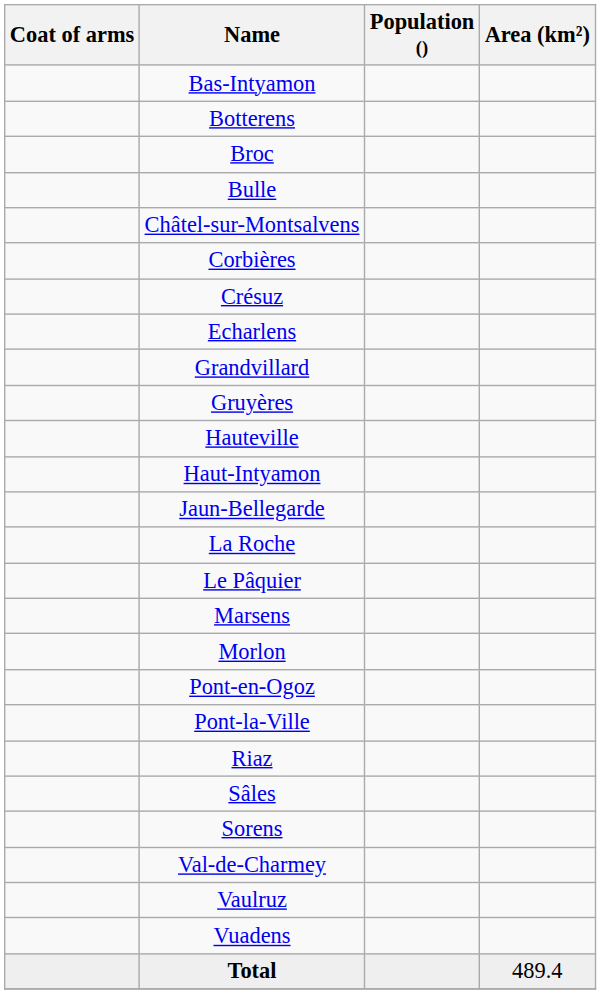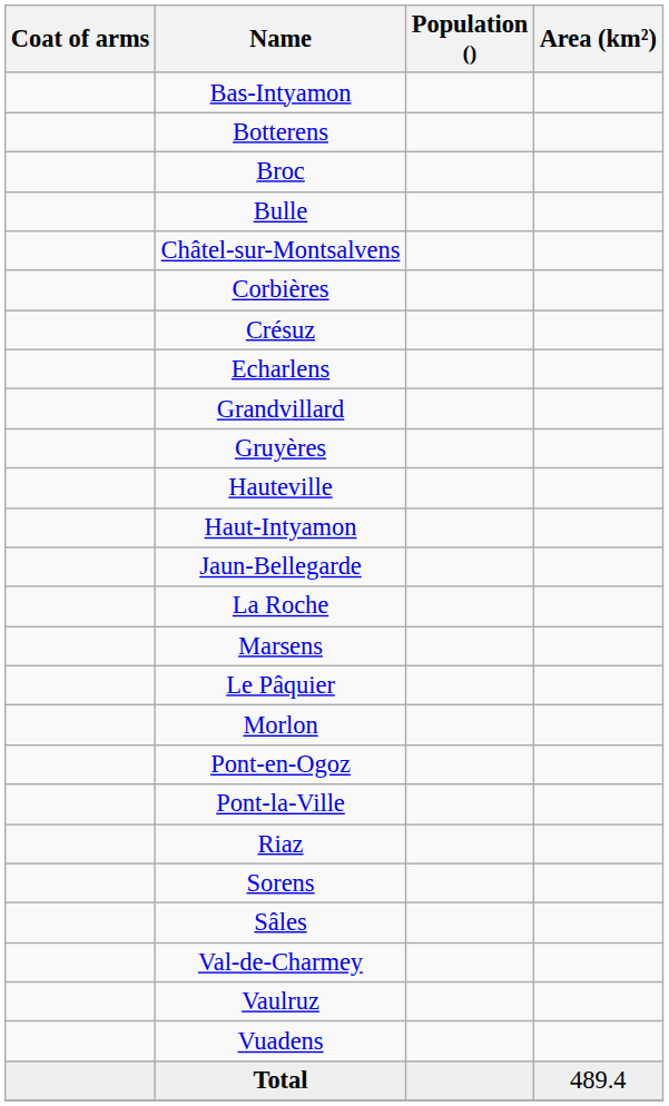rows swapped: Le Pâquier <-> Marsens
rows swapped: Sâles <-> Sorens
